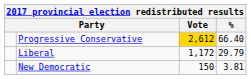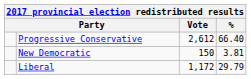Progressive Conservative | Vote: gold background -> no background
rows swapped: Liberal <-> New Democratic
